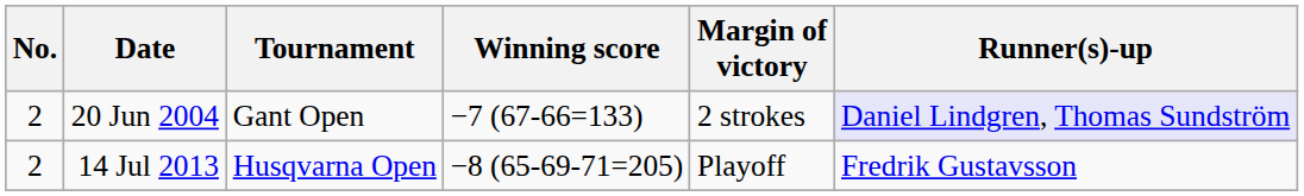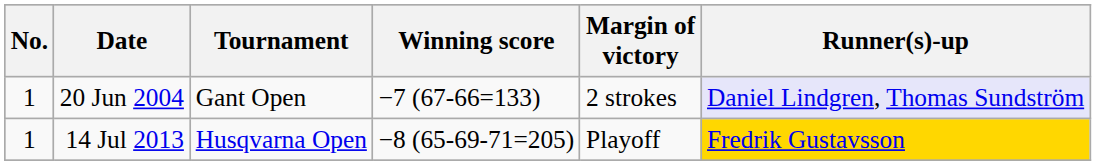20 Jun 2004 | No.: 2 -> 1
14 Jul 2013 | No.: 2 -> 1
14 Jul 2013 | Runner(s)-up: no background -> gold background
